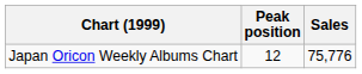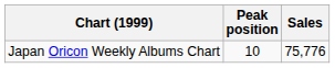Japan Oricon Weekly Albums Chart | Peak position: 12 -> 10
